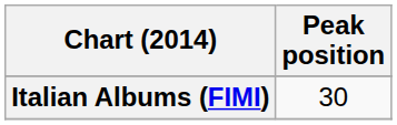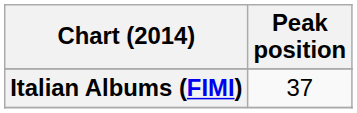Italian Albums (FIMI) | Peak position: 30 -> 37
